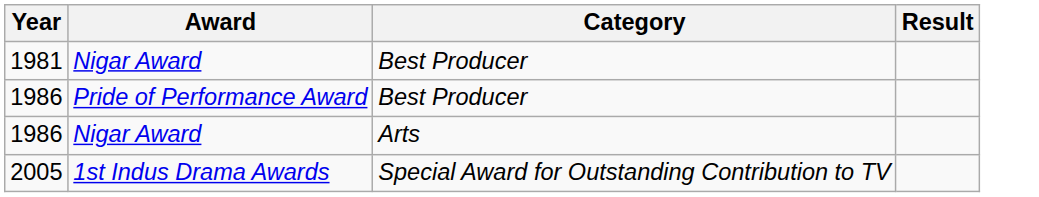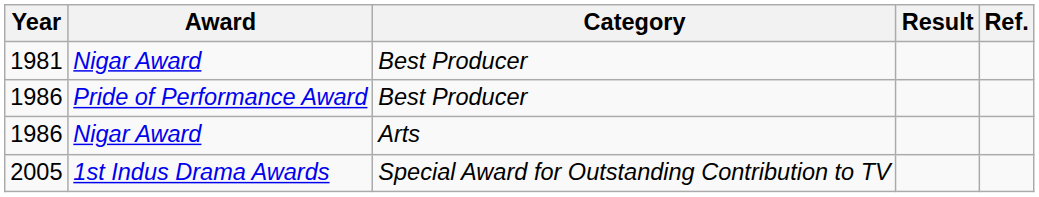+ column: Ref.
